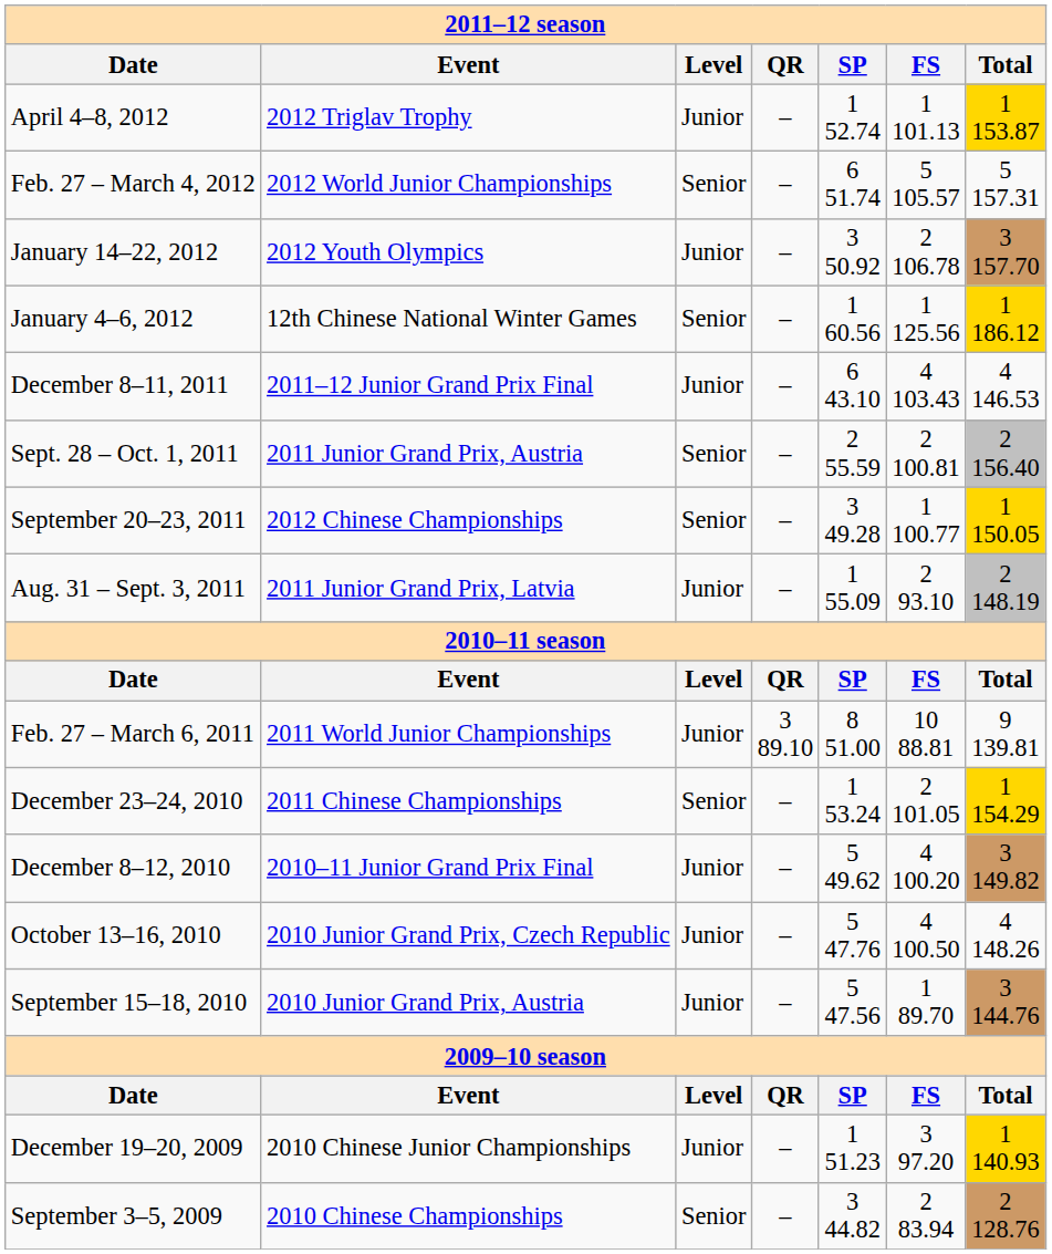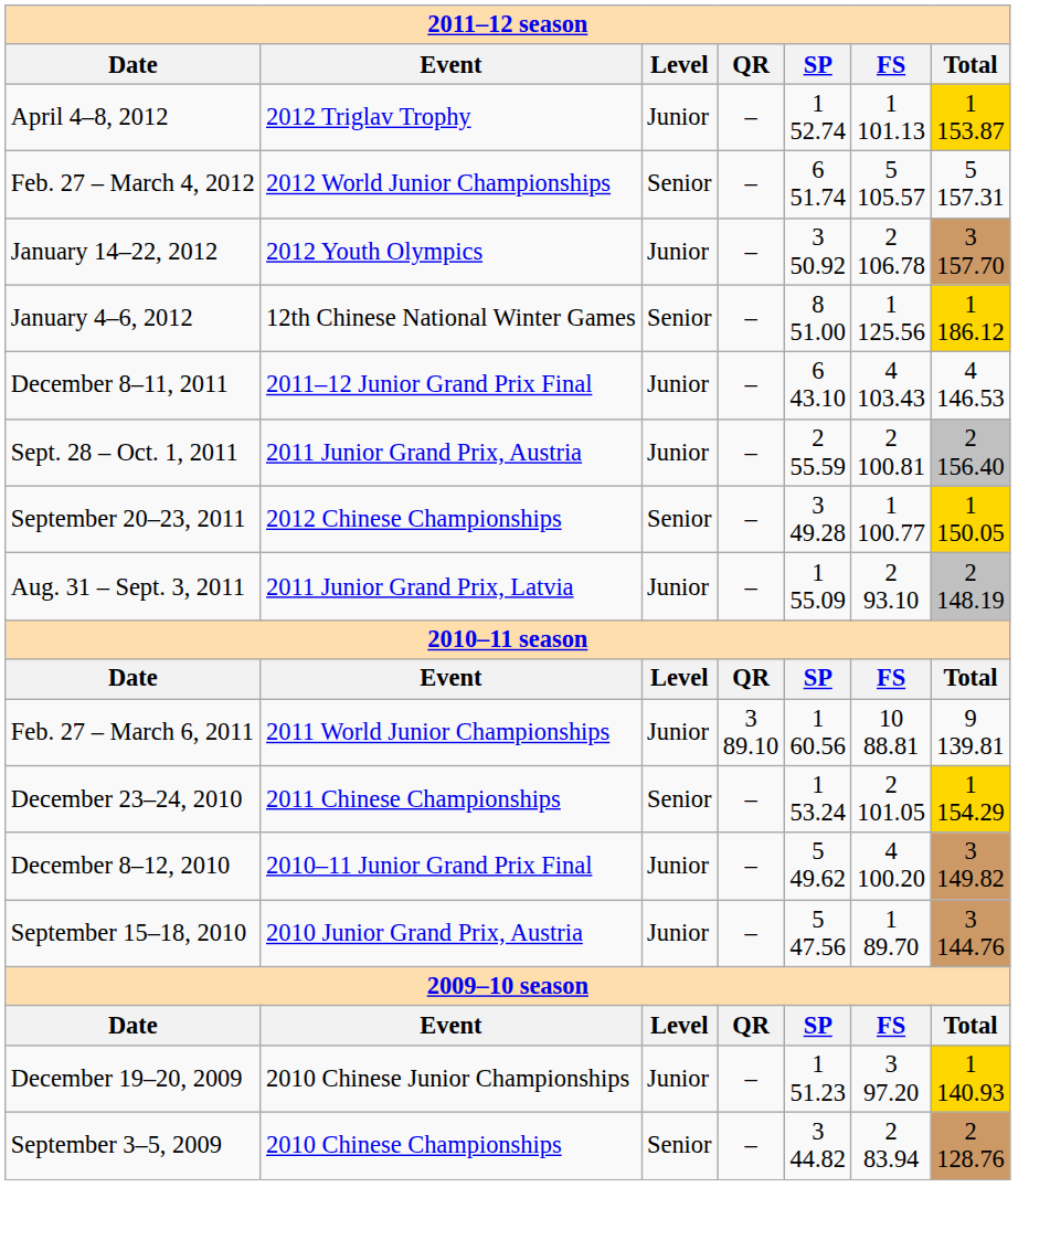January 4–6, 2012 | SP: 1 60.56 -> 8 51.00
Sept. 28 – Oct. 1, 2011 | Level: Senior -> Junior
Feb. 27 – March 6, 2011 | SP: 8 51.00 -> 1 60.56
- row: October 13–16, 2010 | 2010 Junior Grand Prix, Czech Republic | Junior | – | 5 47.76 | 4 100.50 | 4 148.26
